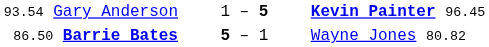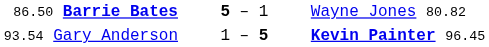rows swapped: 93.54 Gary Anderson <-> 86.50 Barrie Bates
